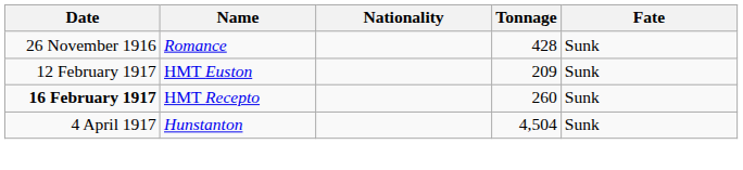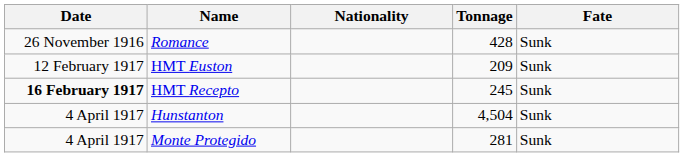HMT Recepto | Tonnage: 260 -> 245
+ row: 4 April 1917 | Monte Protegido | 281 | Sunk
